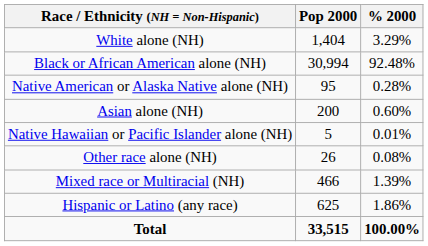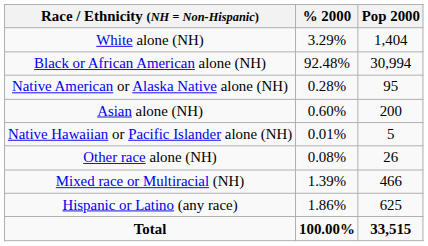columns swapped: Pop 2000 <-> % 2000
